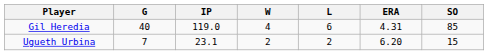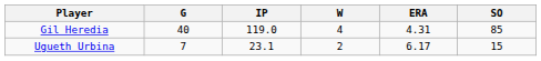- column: L | 6 | 2
Ugueth Urbina | ERA: 6.20 -> 6.17
